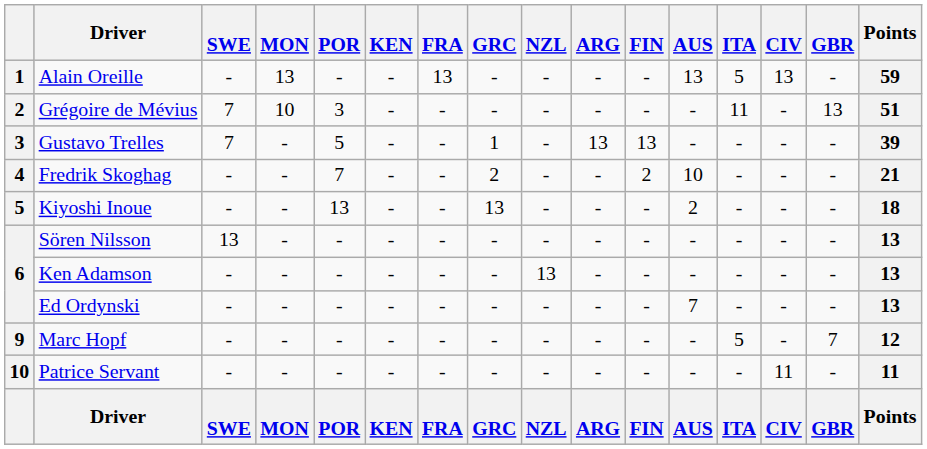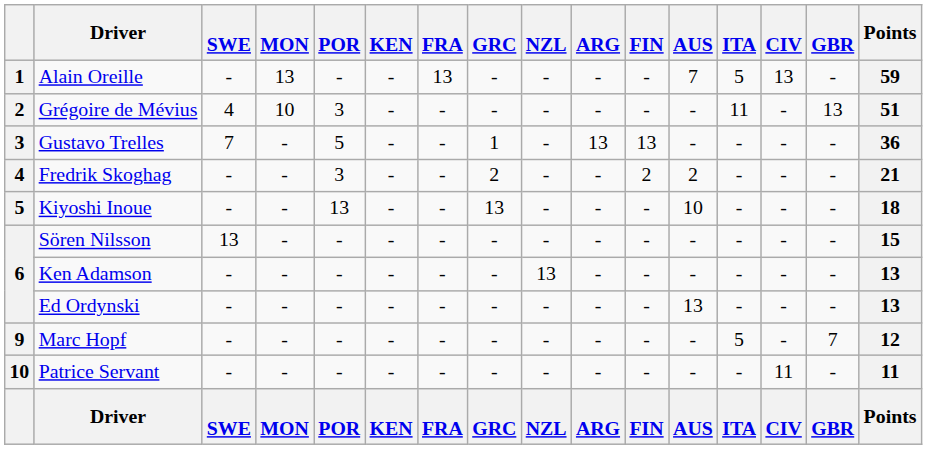Alain Oreille | AUS: 13 -> 7
Grégoire de Mévius | SWE: 7 -> 4
Gustavo Trelles | Points: 39 -> 36
Fredrik Skoghag | POR: 7 -> 3
Fredrik Skoghag | AUS: 10 -> 2
Kiyoshi Inoue | AUS: 2 -> 10
Sören Nilsson | Points: 13 -> 15
Ed Ordynski | AUS: 7 -> 13
